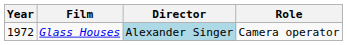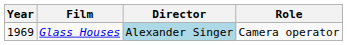Glass Houses | Year: 1972 -> 1969
